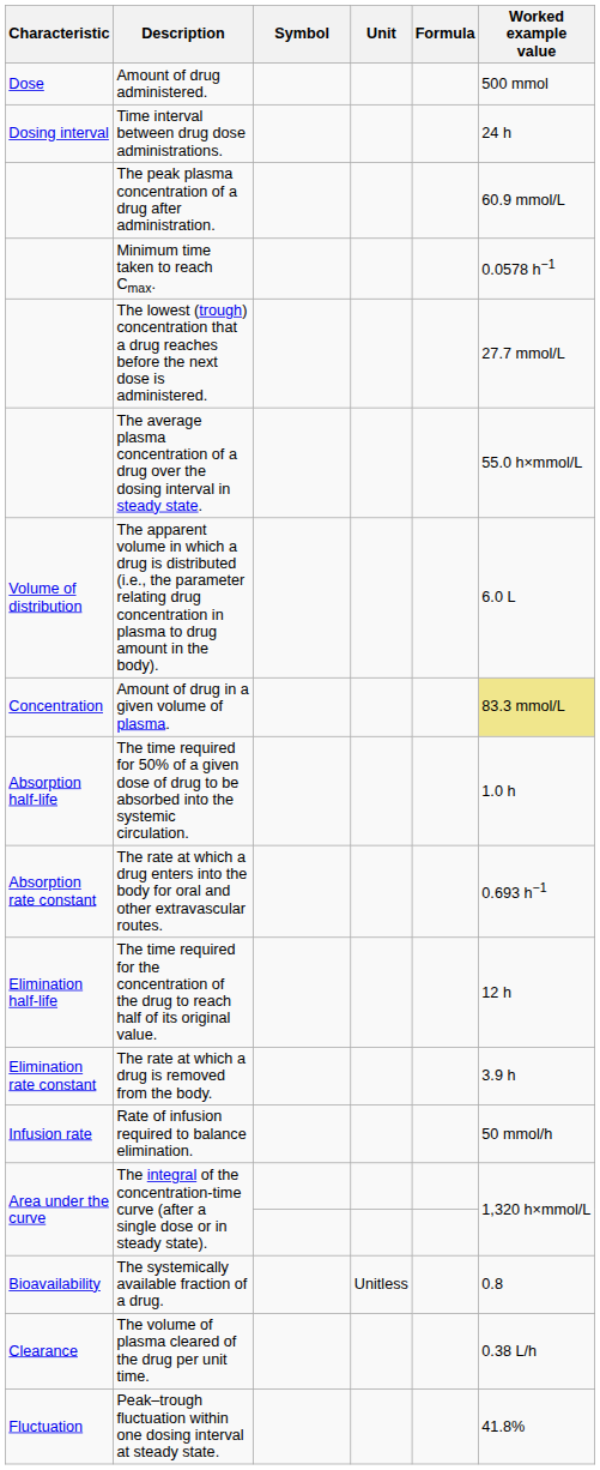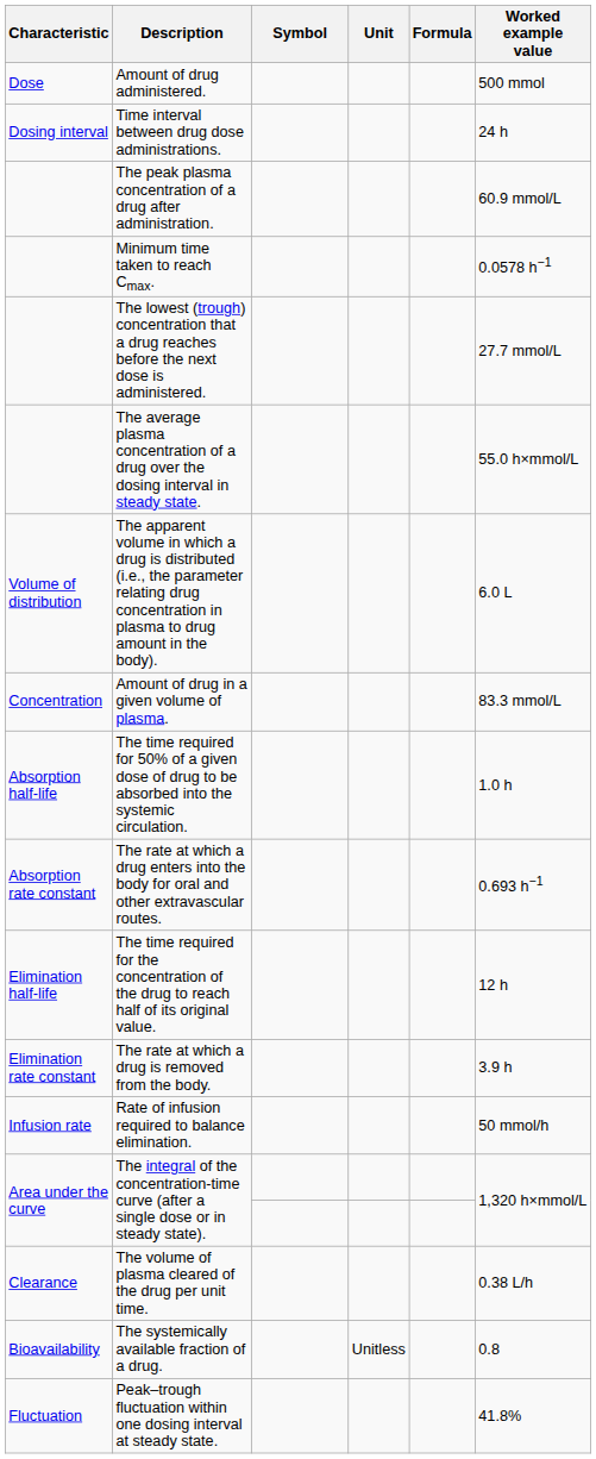Amount of drug in a given volume of plasma. | Worked example value: khaki background -> no background
rows swapped: The volume of plasma cleared of the drug per unit time. <-> The systemically available fraction of a drug.
